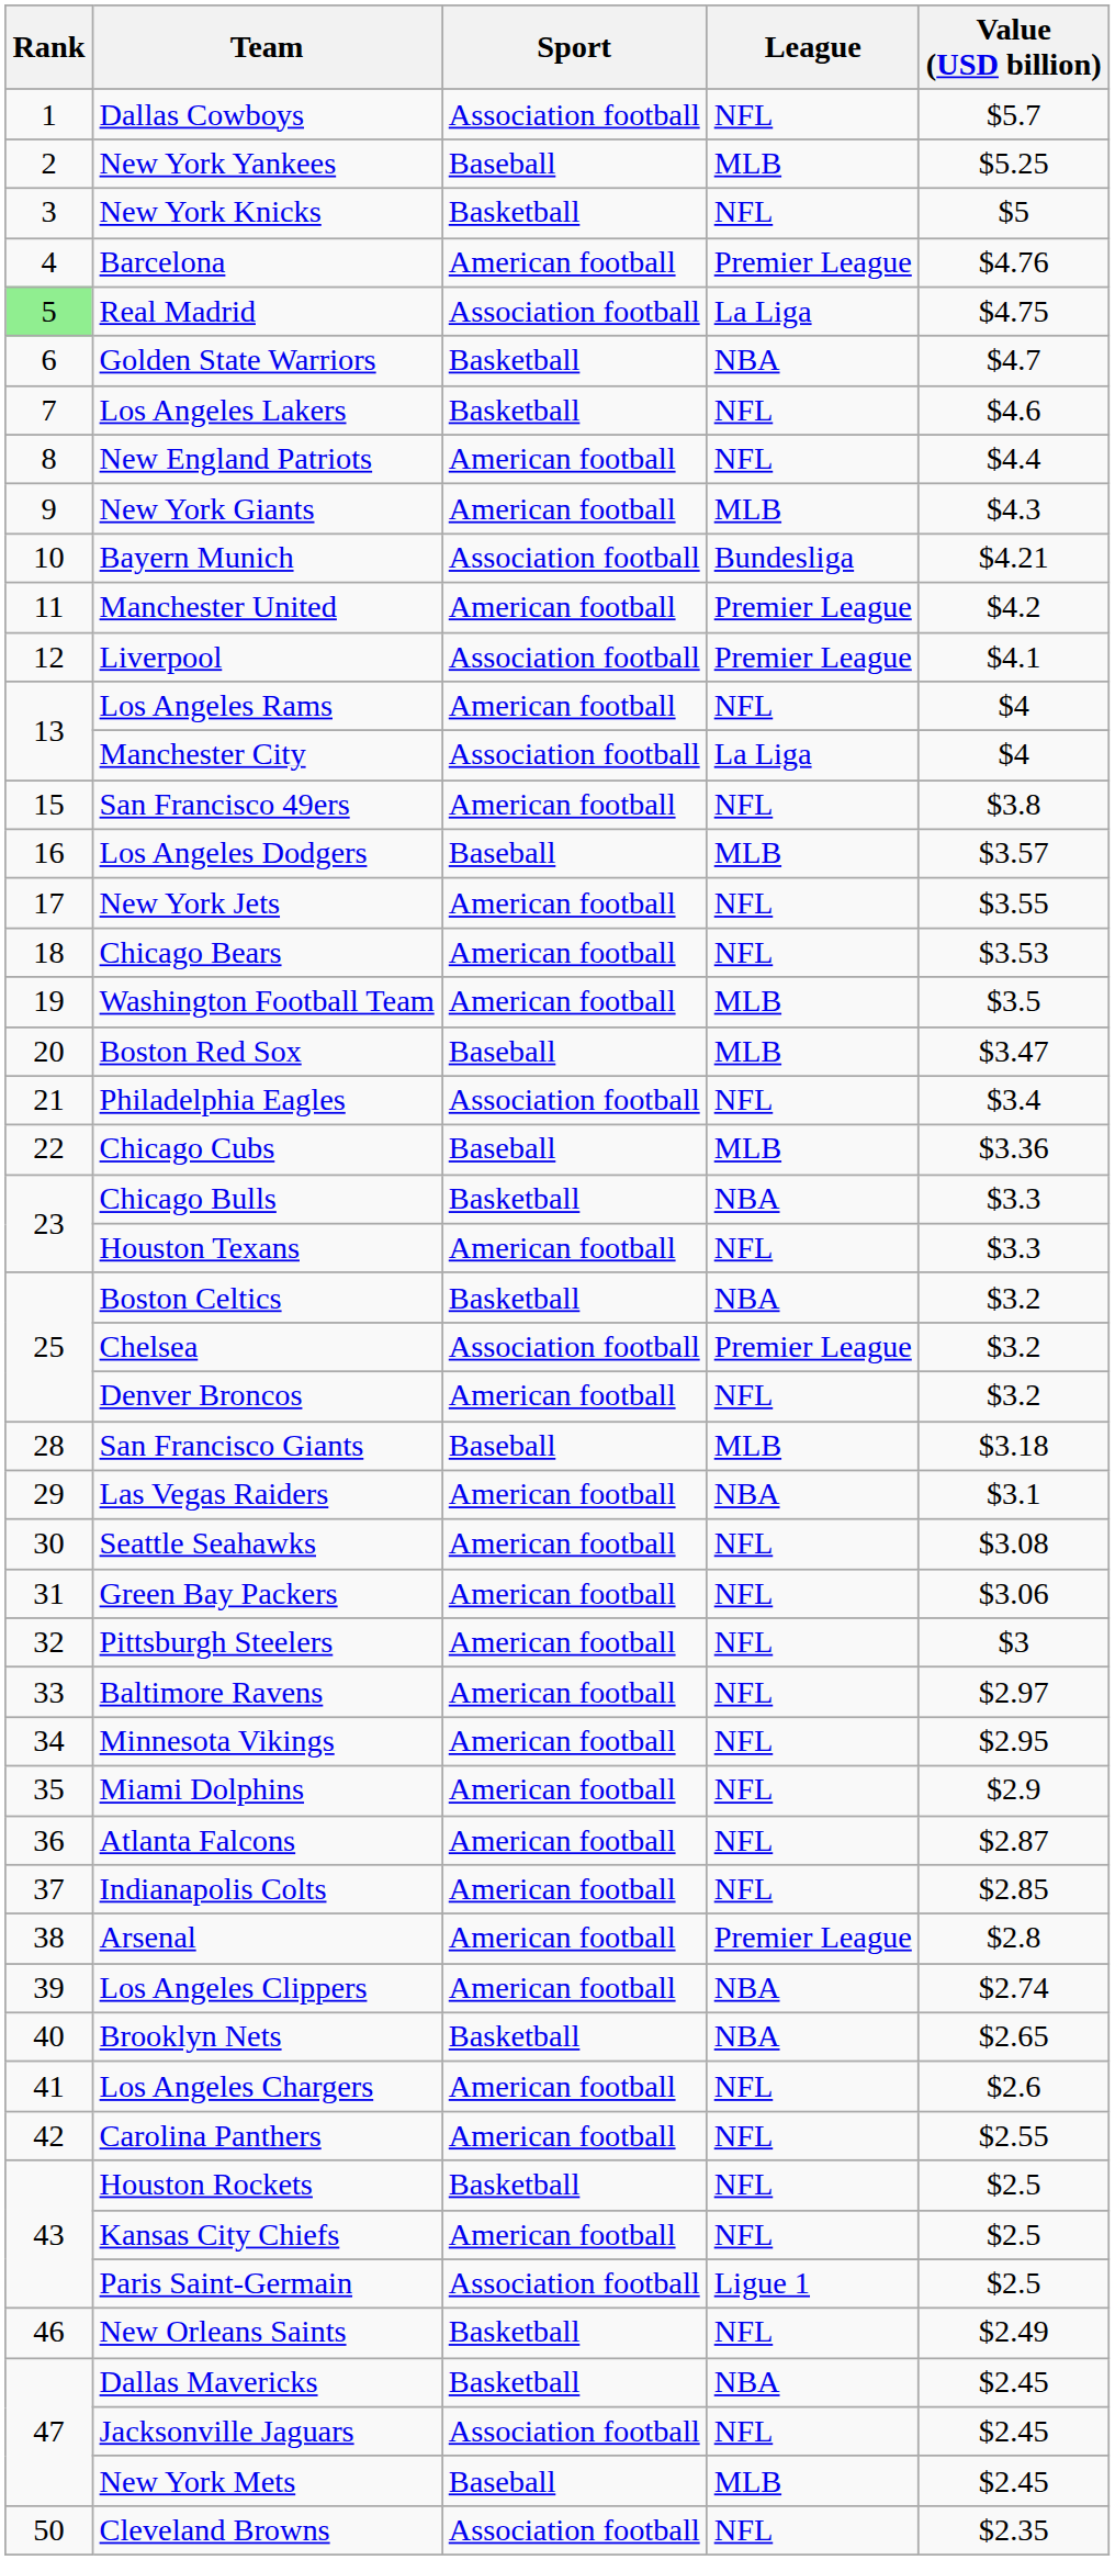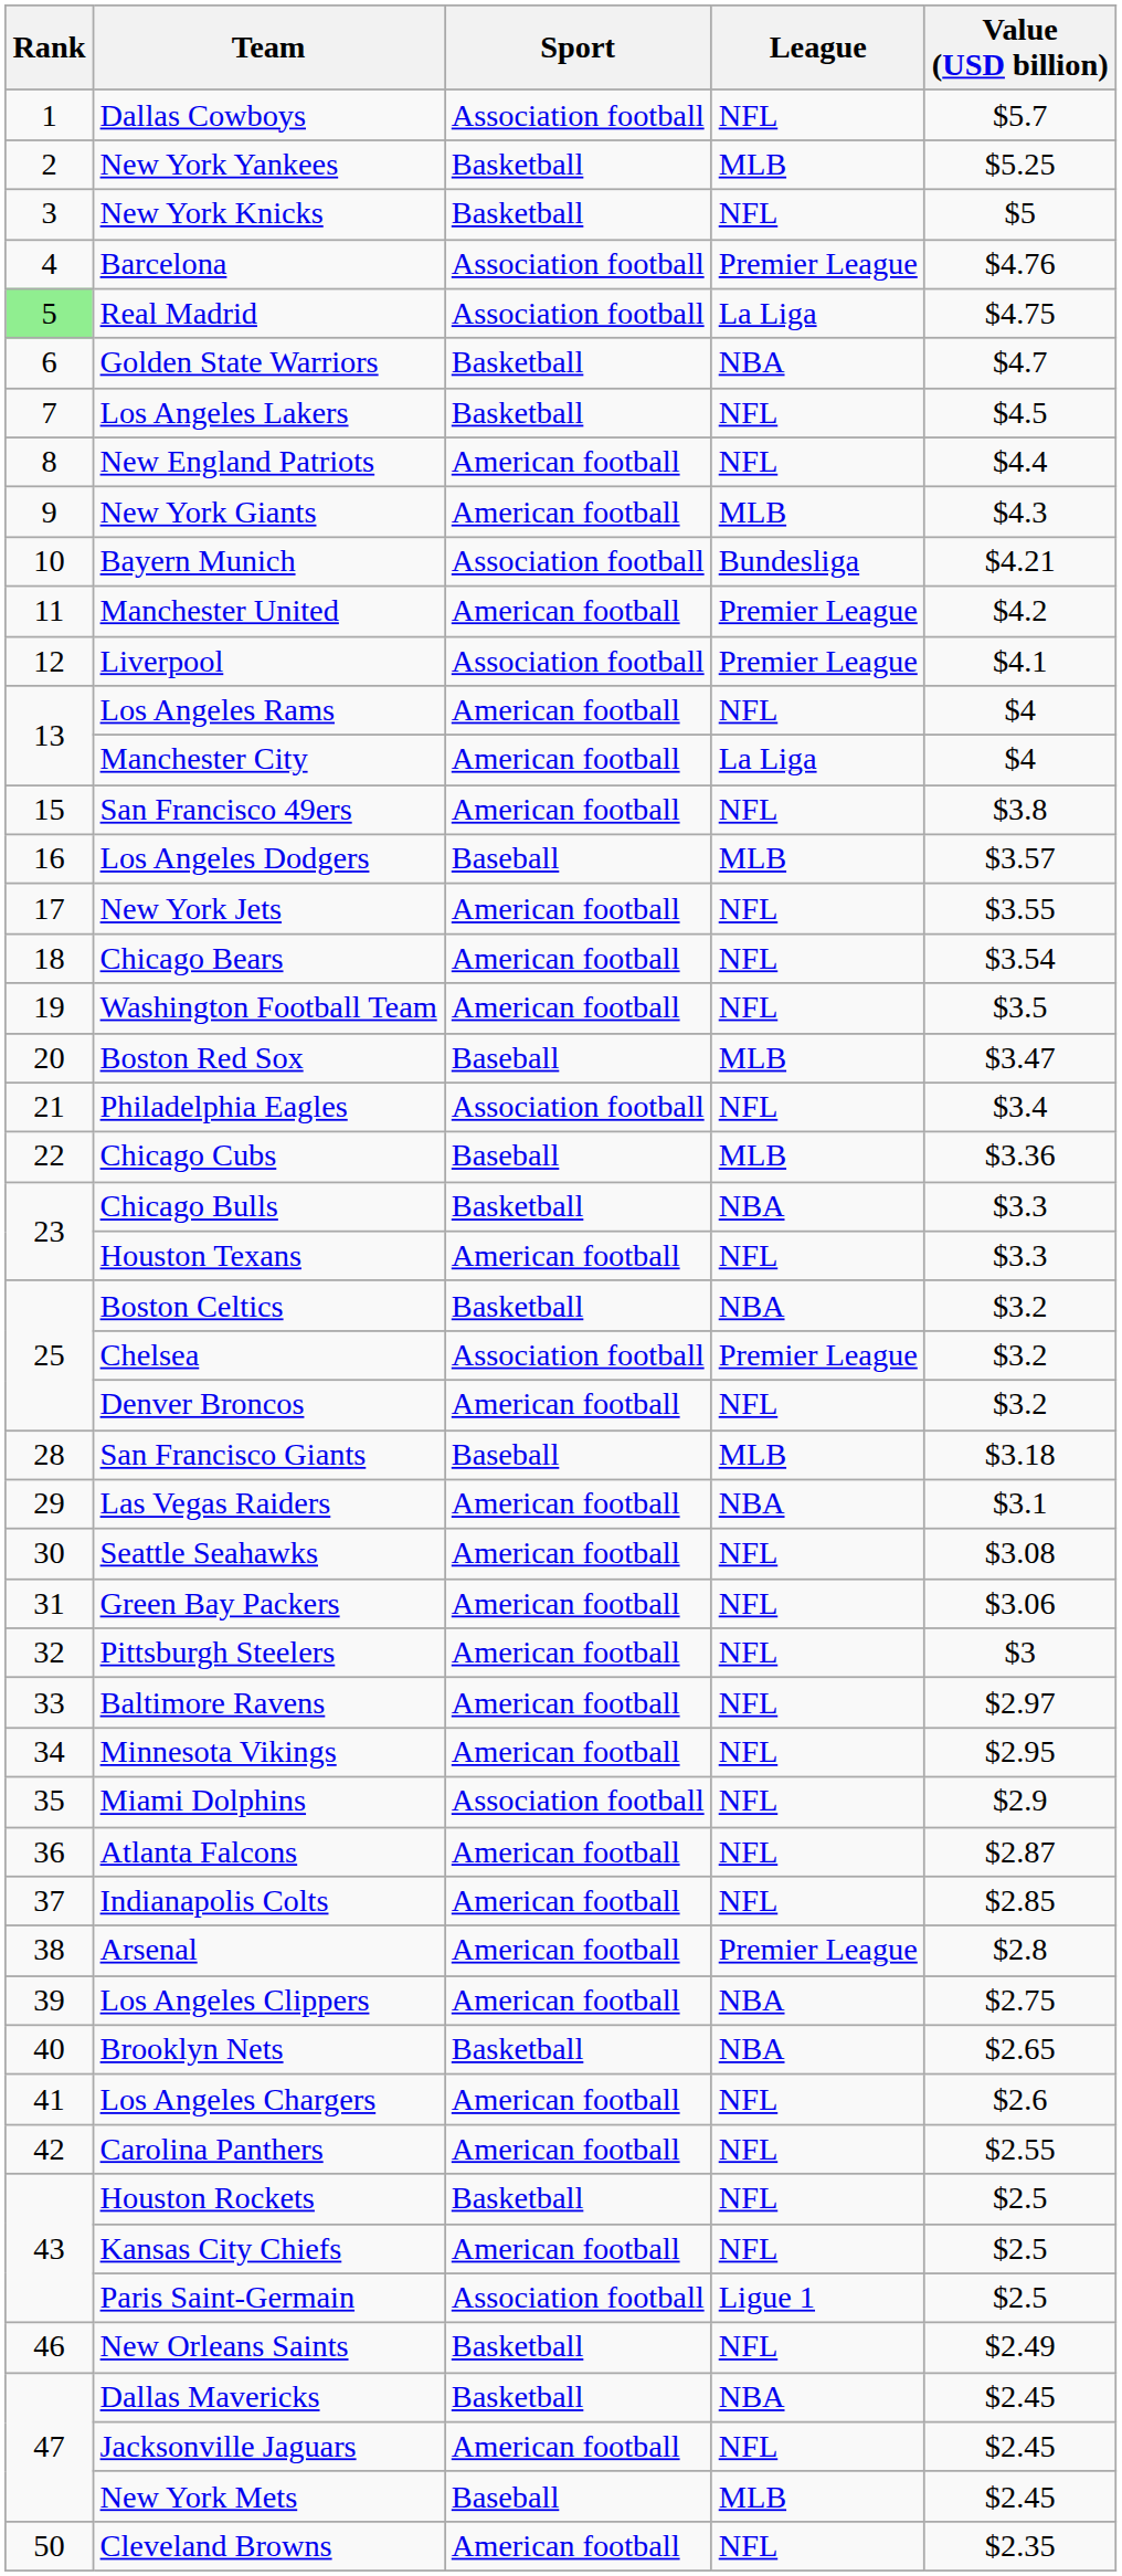New York Yankees | Sport: Baseball -> Basketball
Barcelona | Sport: American football -> Association football
Los Angeles Lakers | Value (USD billion): $4.6 -> $4.5
Manchester City | Sport: Association football -> American football
Chicago Bears | Value (USD billion): $3.53 -> $3.54
Washington Football Team | League: MLB -> NFL
Miami Dolphins | Sport: American football -> Association football
Los Angeles Clippers | Value (USD billion): $2.74 -> $2.75
Jacksonville Jaguars | Sport: Association football -> American football
Cleveland Browns | Sport: Association football -> American football
